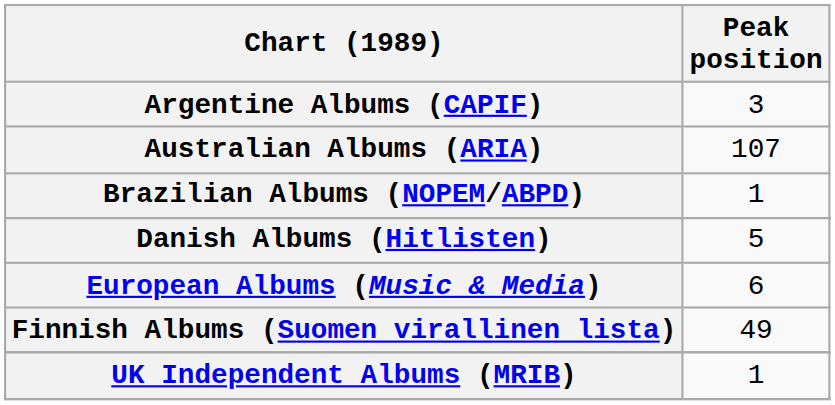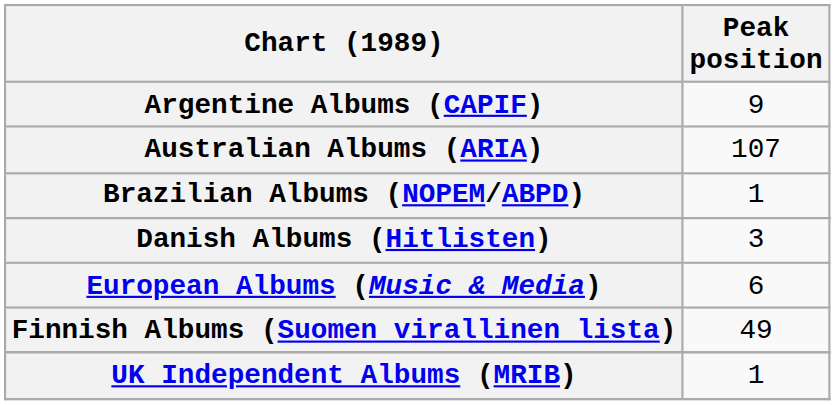Argentine Albums (CAPIF) | Peak position: 3 -> 9
Danish Albums (Hitlisten) | Peak position: 5 -> 3
